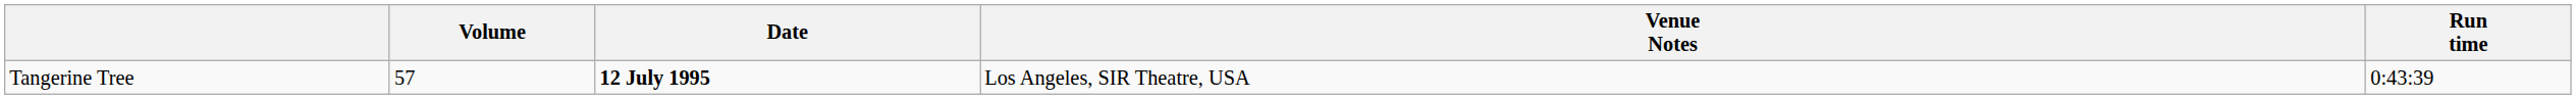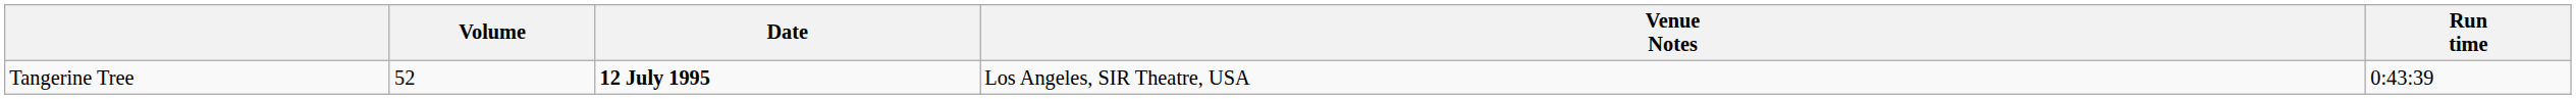Tangerine Tree | Volume: 57 -> 52
